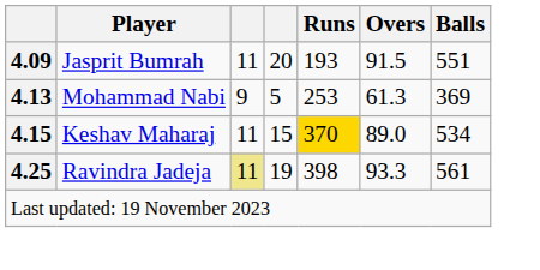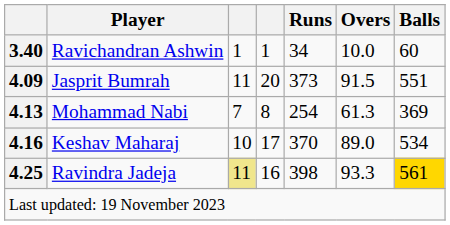+ row: 3.40 | Ravichandran Ashwin | 1 | 1 | 34 | 10.0 | 60
Jasprit Bumrah | Runs: 193 -> 373
Mohammad Nabi | column 3: 9 -> 7
Mohammad Nabi | column 4: 5 -> 8
Mohammad Nabi | Runs: 253 -> 254
Keshav Maharaj | column 1: 4.15 -> 4.16
Keshav Maharaj | column 3: 11 -> 10
Keshav Maharaj | column 4: 15 -> 17
Keshav Maharaj | Runs: gold background -> no background
Ravindra Jadeja | column 4: 19 -> 16
Ravindra Jadeja | Balls: no background -> gold background
